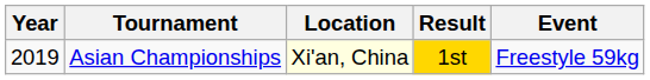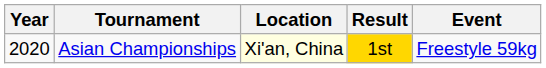Asian Championships | Year: 2019 -> 2020
